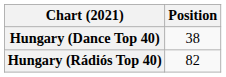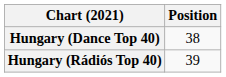Hungary (Rádiós Top 40) | Position: 82 -> 39
